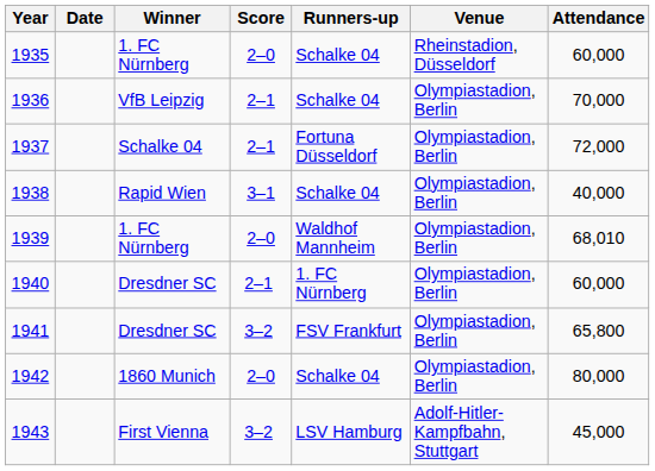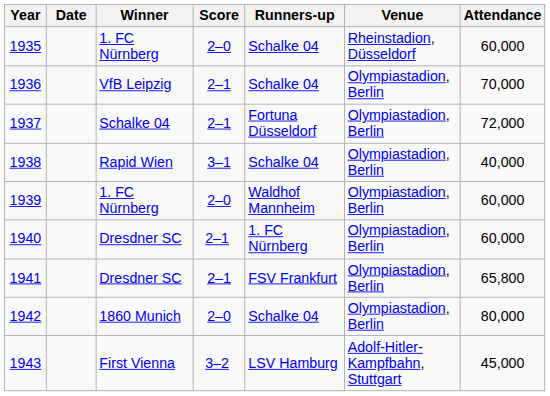1939 | Attendance: 68,010 -> 60,000
1941 | Score: 3–2 -> 2–1
